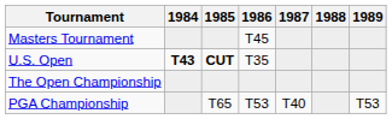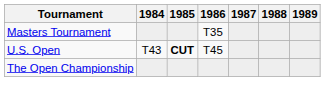Masters Tournament | 1986: T45 -> T35
U.S. Open | 1984: bold -> normal
U.S. Open | 1986: T35 -> T45
- row: PGA Championship | T65 | T53 | T40 | T53
